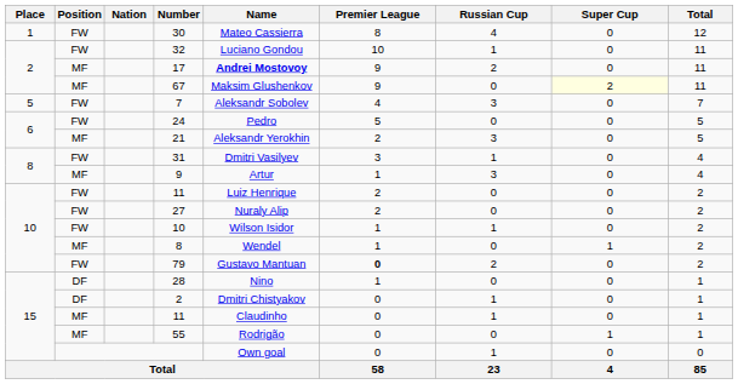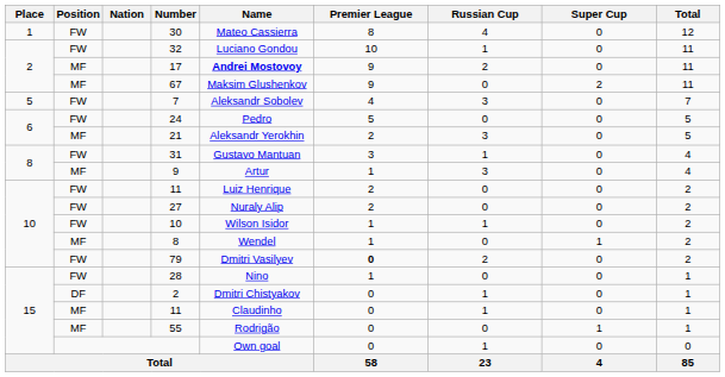67 | Super Cup: lightyellow background -> no background
31 | Name: Dmitri Vasilyev -> Gustavo Mantuan
79 | Name: Gustavo Mantuan -> Dmitri Vasilyev
28 | Position: DF -> FW
